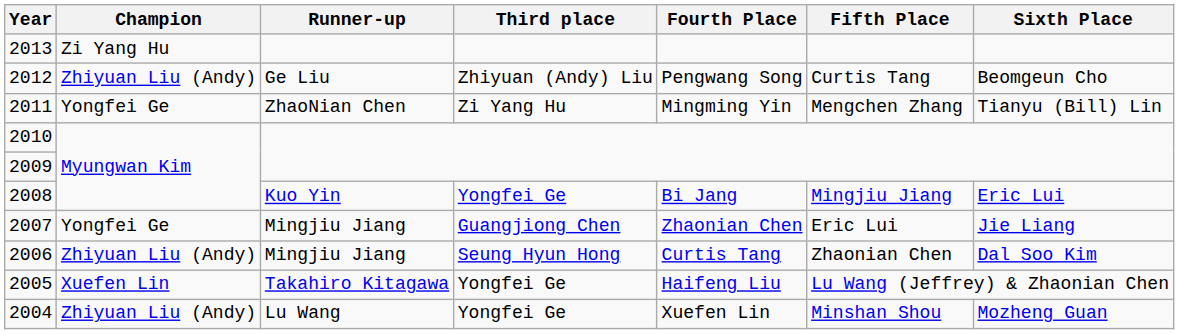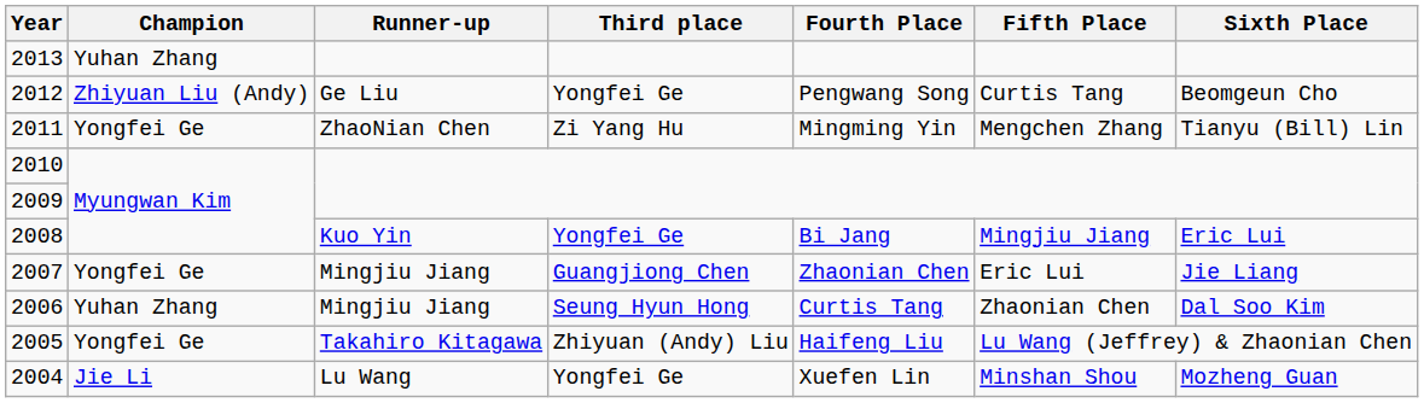2013 | Champion: Zi Yang Hu -> Yuhan Zhang
2012 | Third place: Zhiyuan (Andy) Liu -> Yongfei Ge
2006 | Champion: Zhiyuan Liu (Andy) -> Yuhan Zhang
2005 | Champion: Xuefen Lin -> Yongfei Ge
2005 | Third place: Yongfei Ge -> Zhiyuan (Andy) Liu
2004 | Champion: Zhiyuan Liu (Andy) -> Jie Li
